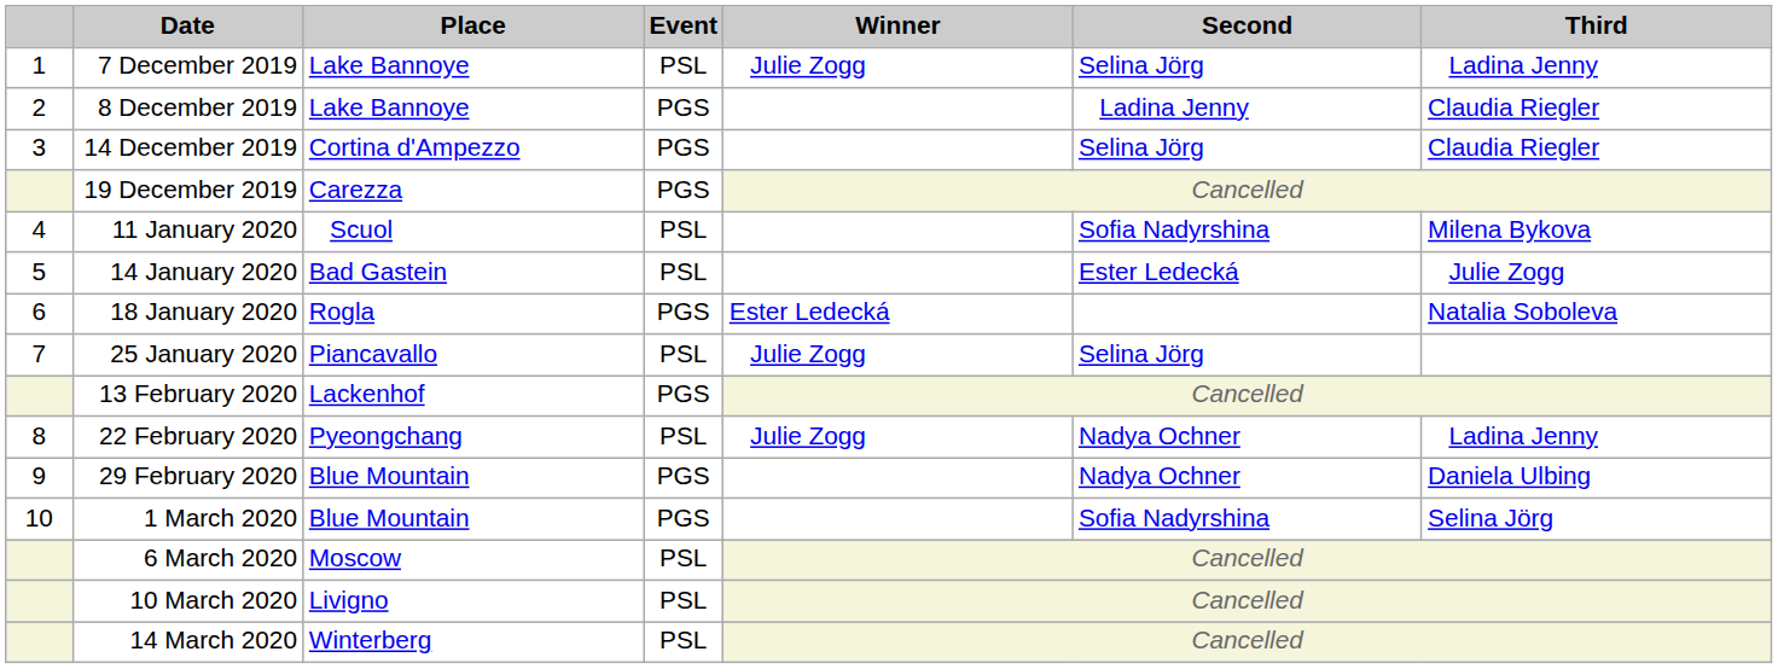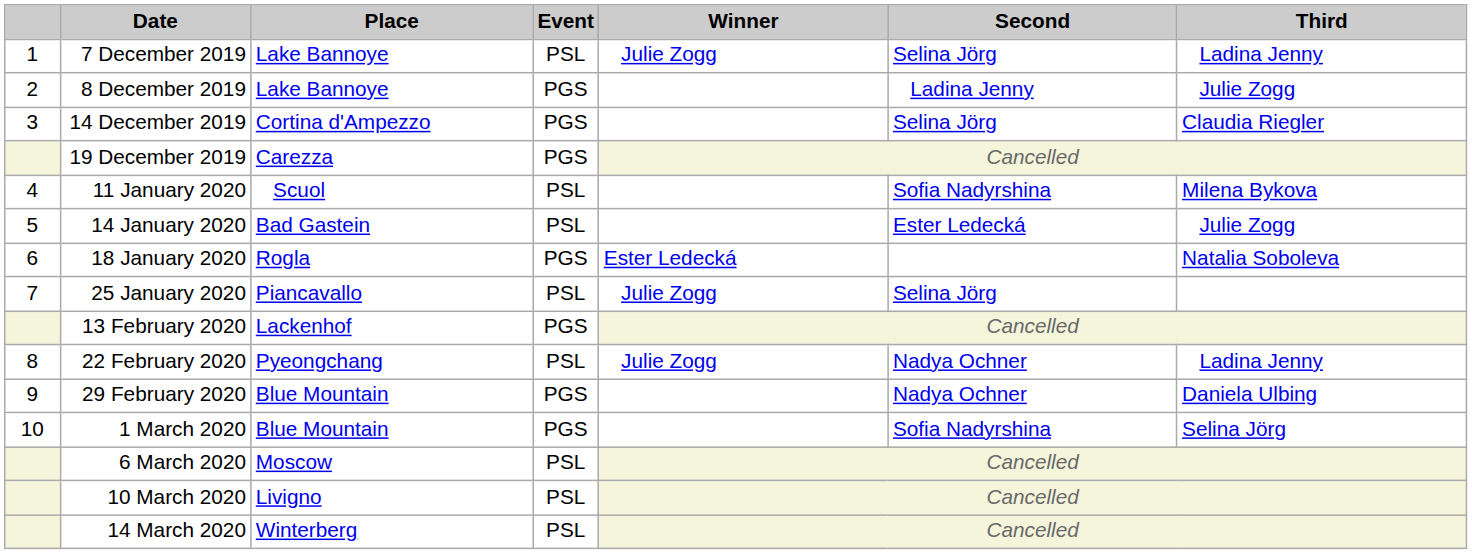8 December 2019 | Third: Claudia Riegler -> Julie Zogg
